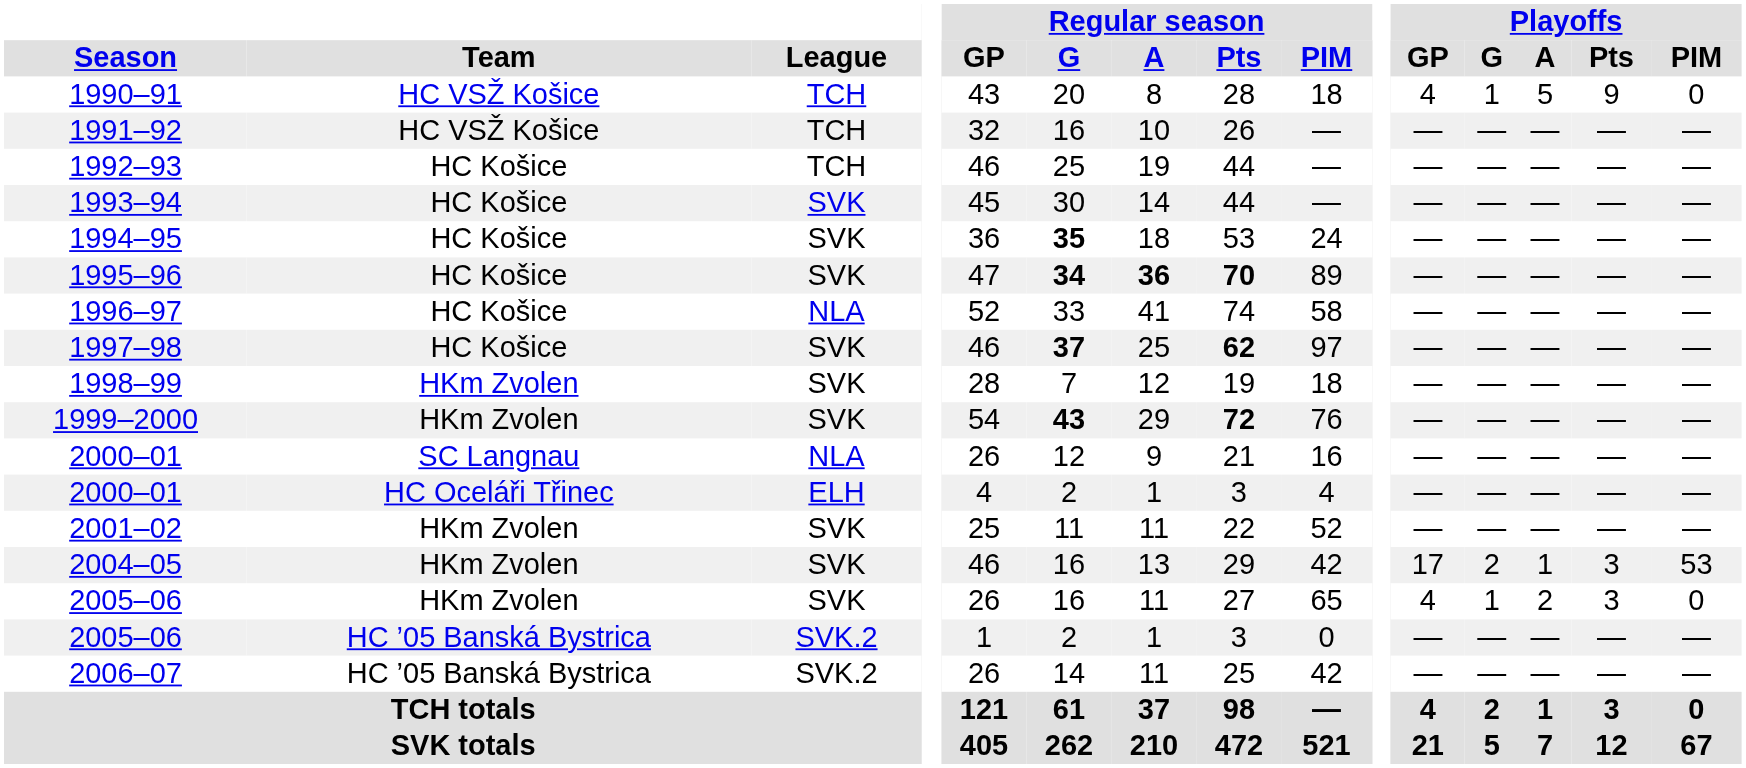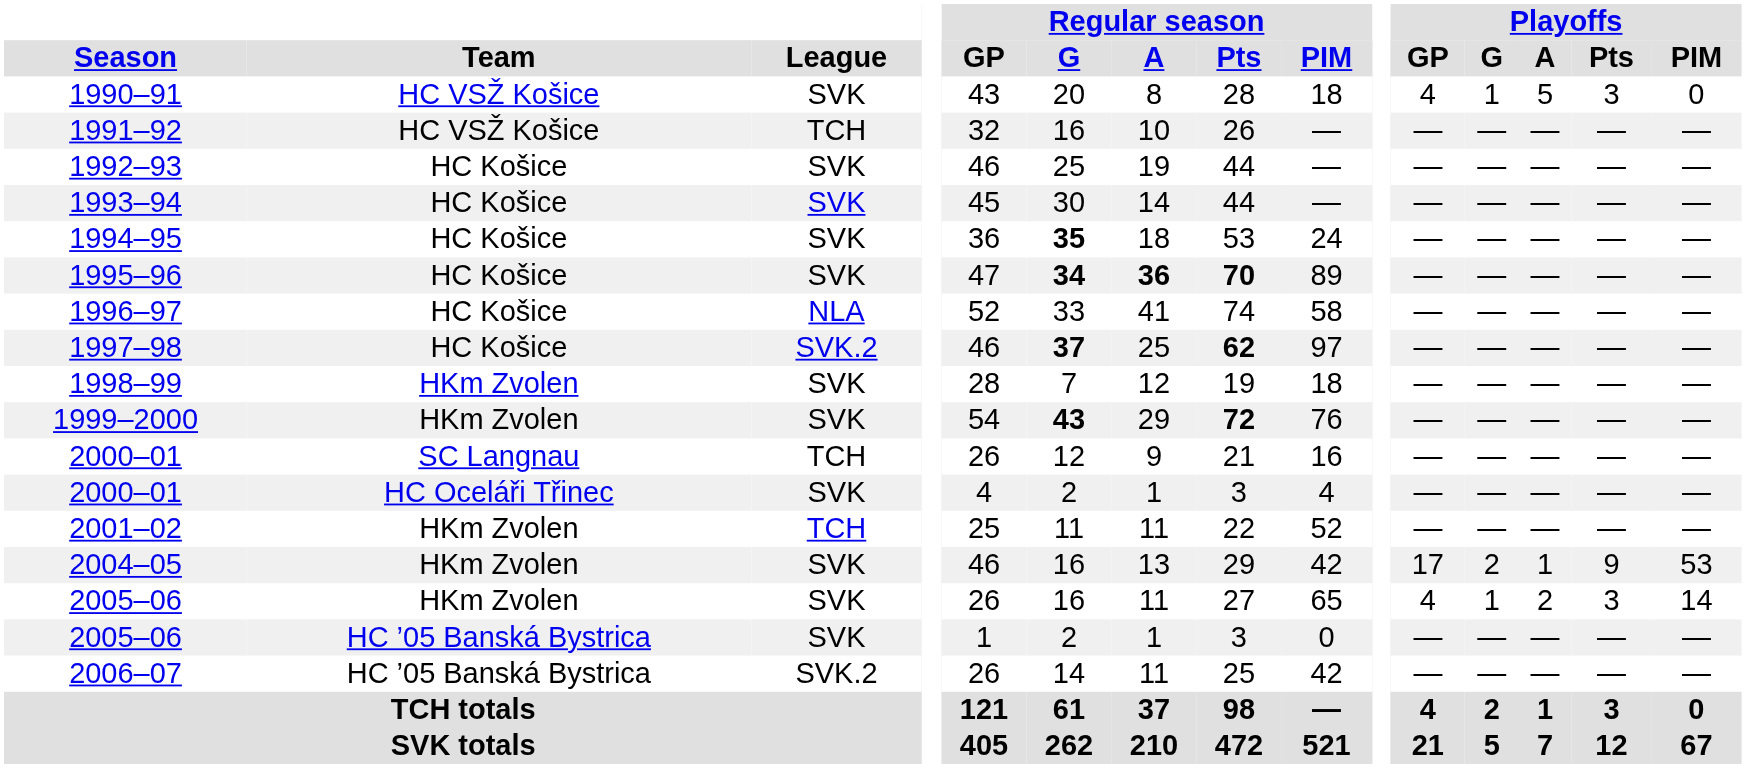1990–91 | League: TCH -> SVK
1990–91 | Playoffs / Pts: 9 -> 3
1992–93 | League: TCH -> SVK
1997–98 | League: SVK -> SVK.2
2000–01 / SC Langnau | League: NLA -> TCH
2000–01 / HC Oceláři Třinec | League: ELH -> SVK
2001–02 | League: SVK -> TCH
2004–05 | Playoffs / Pts: 3 -> 9
2005–06 / HKm Zvolen | Playoffs / PIM: 0 -> 14
2005–06 / HC ’05 Banská Bystrica | League: SVK.2 -> SVK
